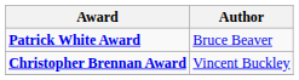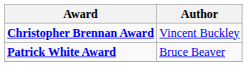rows swapped: Christopher Brennan Award <-> Patrick White Award
